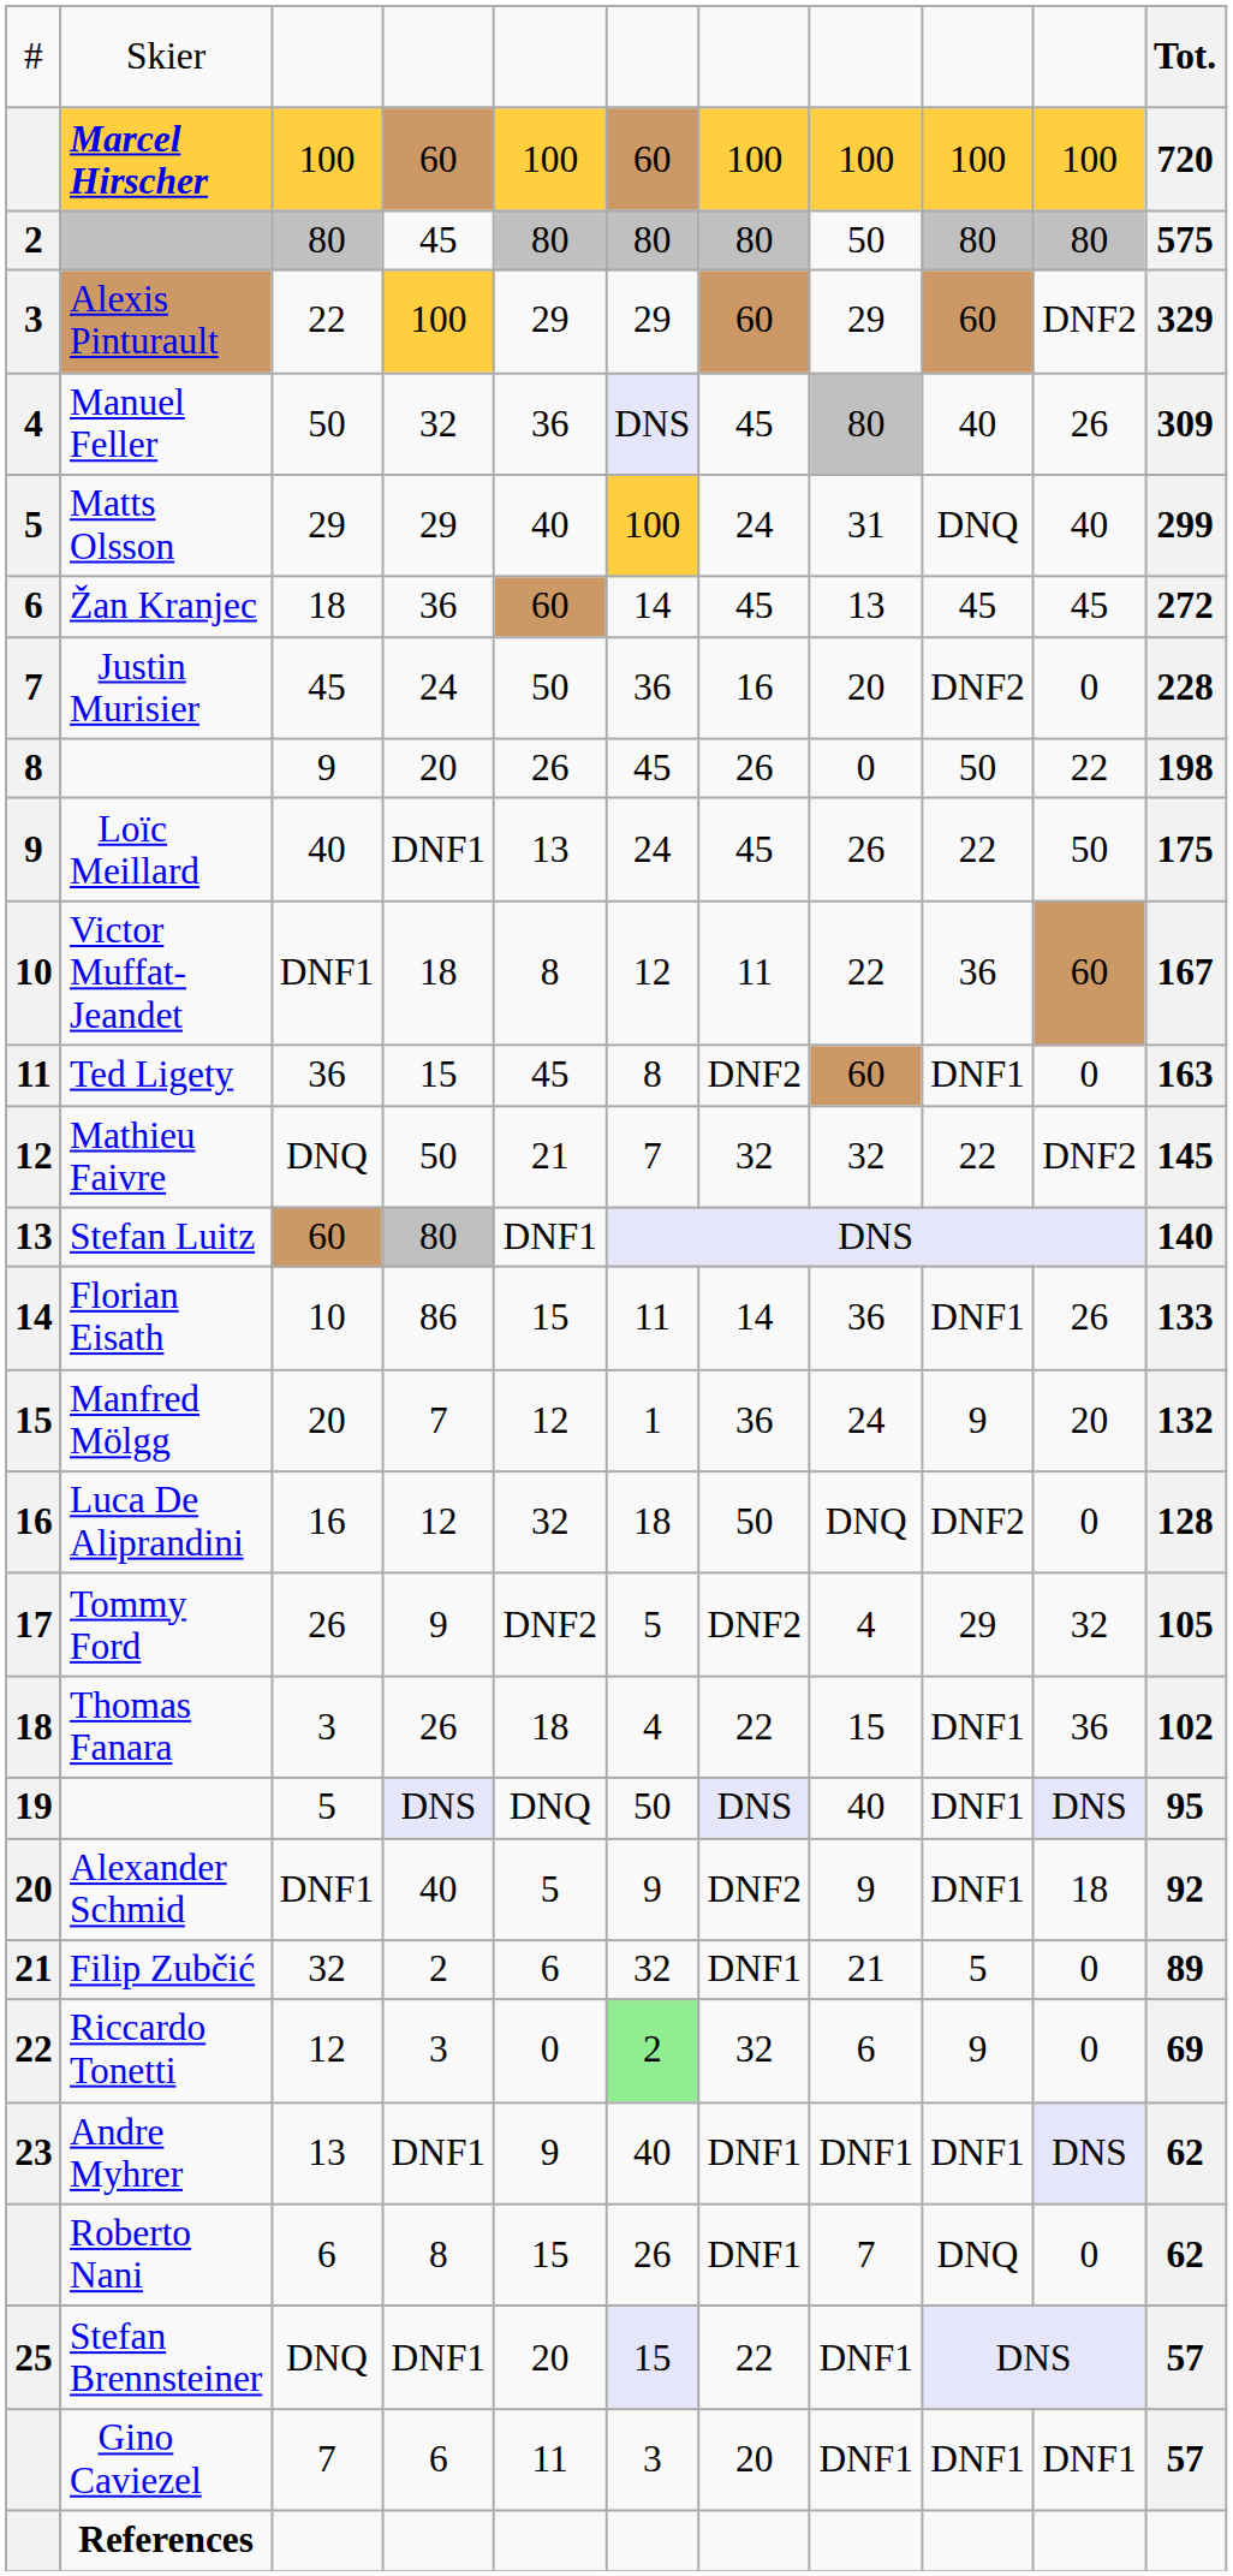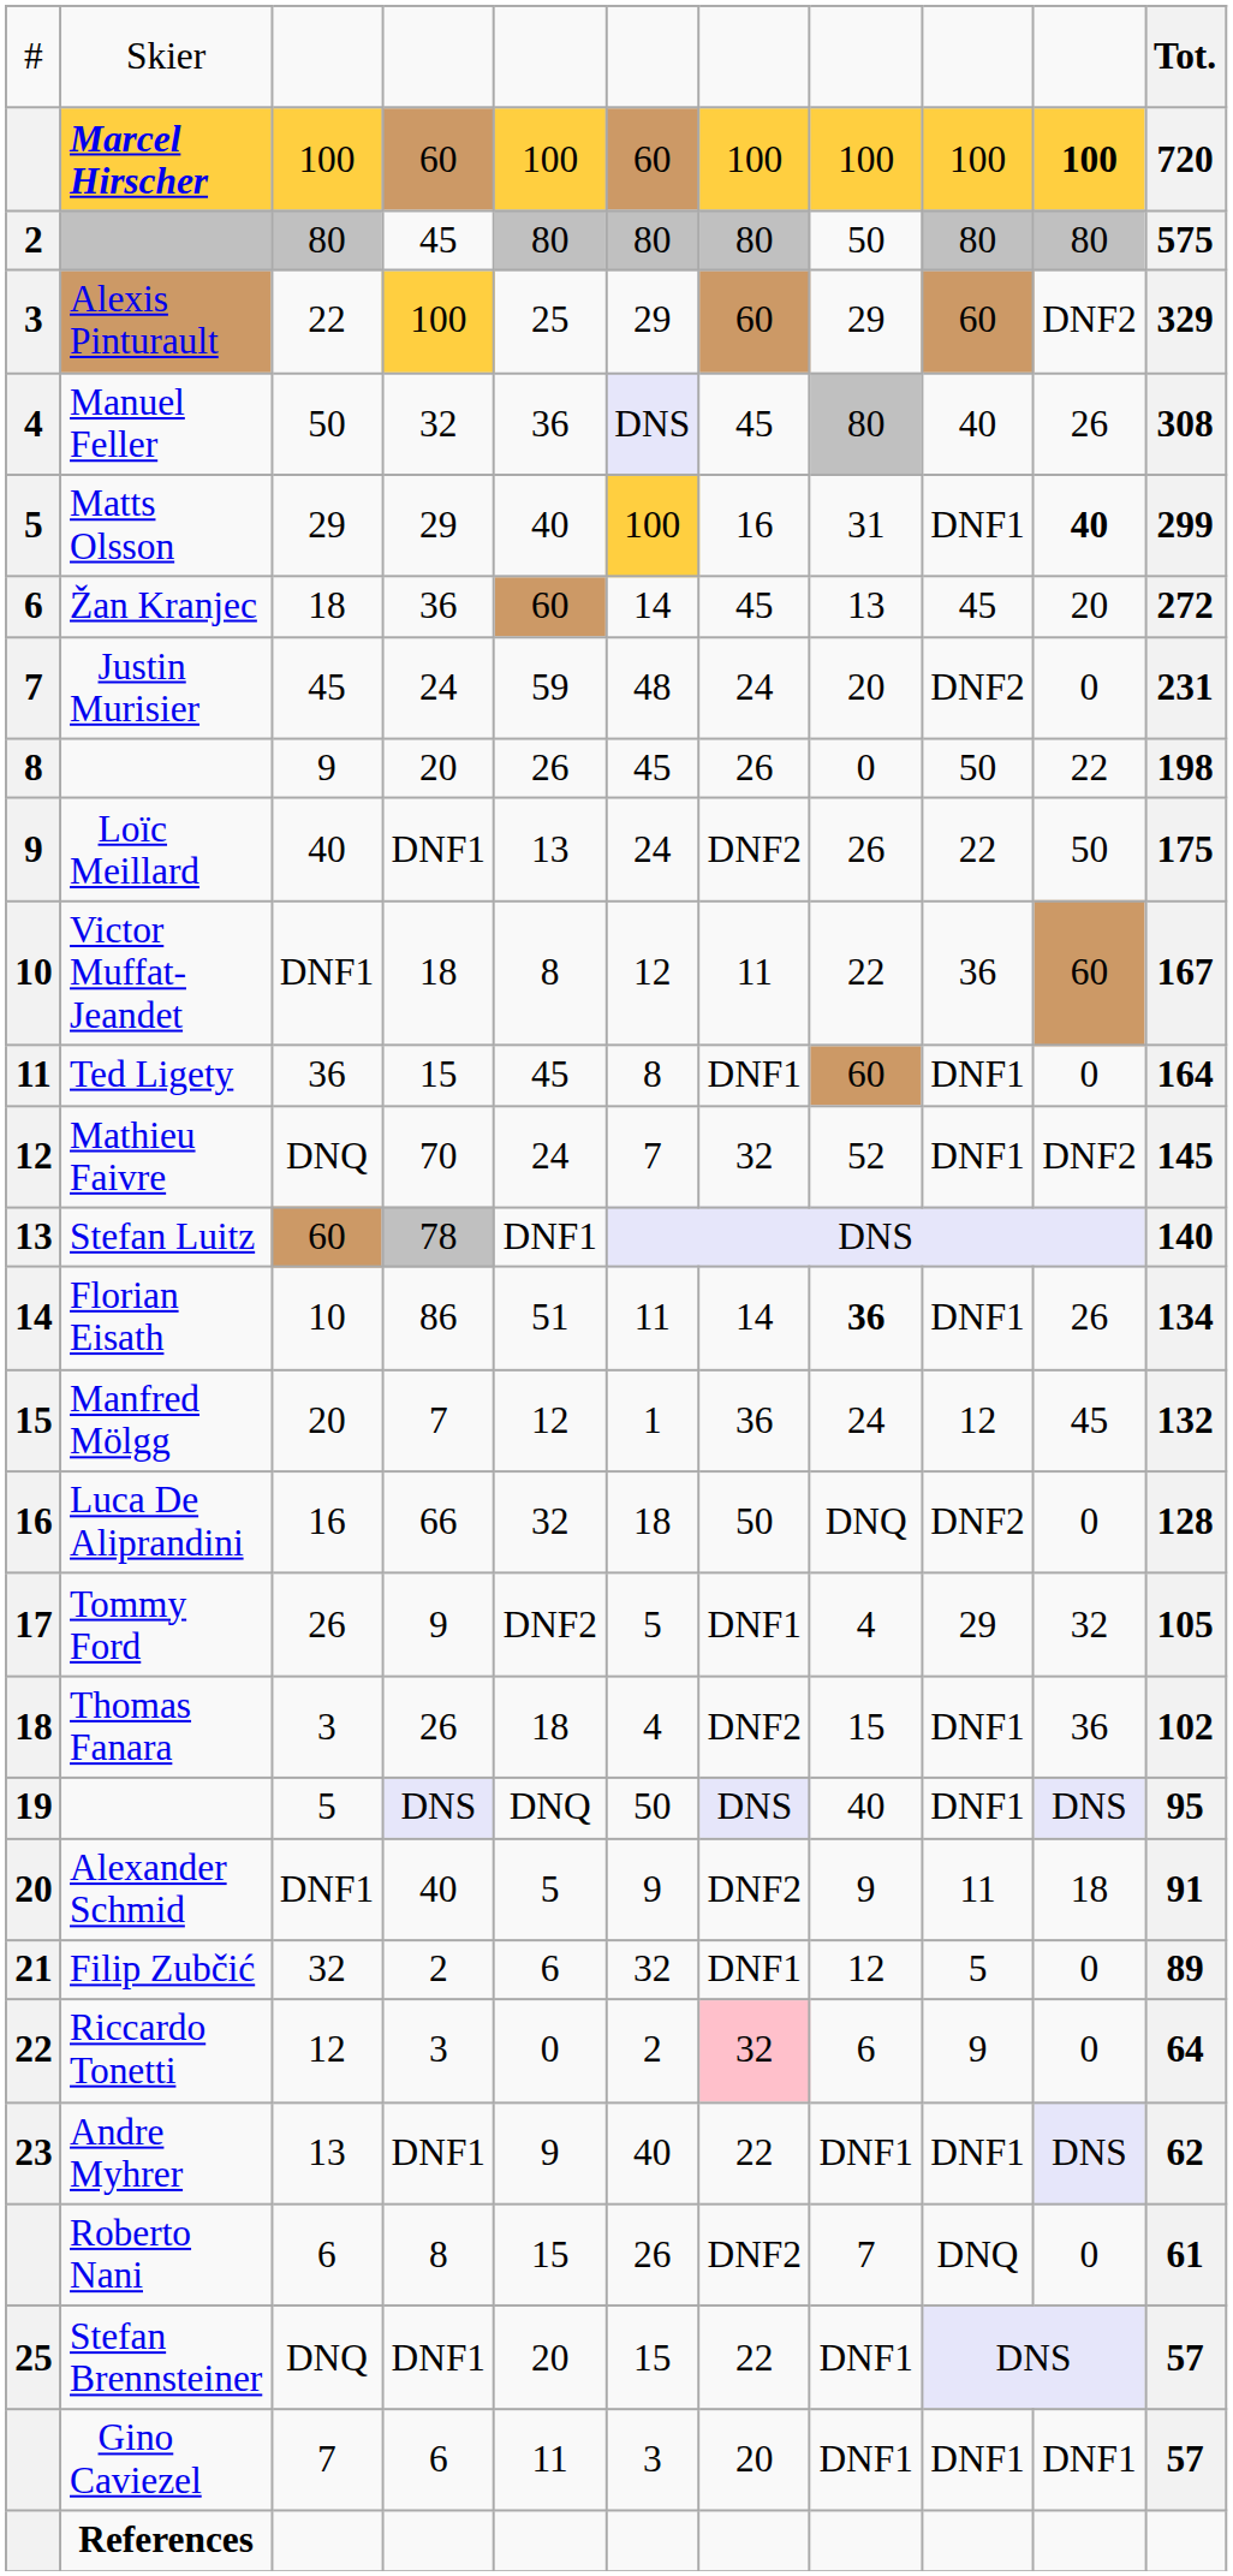Marcel Hirscher | column 10: normal -> bold
Alexis Pinturault | column 5: 29 -> 25
Manuel Feller | column 11: 309 -> 308
Matts Olsson | column 7: 24 -> 16
Matts Olsson | column 9: DNQ -> DNF1
Matts Olsson | column 10: normal -> bold
Žan Kranjec | column 10: 45 -> 20
Justin Murisier | column 5: 50 -> 59
Justin Murisier | column 6: 36 -> 48
Justin Murisier | column 7: 16 -> 24
Justin Murisier | column 11: 228 -> 231
Loïc Meillard | column 7: 45 -> DNF2
Ted Ligety | column 7: DNF2 -> DNF1
Ted Ligety | column 11: 163 -> 164
Mathieu Faivre | column 4: 50 -> 70
Mathieu Faivre | column 5: 21 -> 24
Mathieu Faivre | column 8: 32 -> 52
Mathieu Faivre | column 9: 22 -> DNF1
Stefan Luitz | column 4: 80 -> 78
Florian Eisath | column 5: 15 -> 51
Florian Eisath | column 8: normal -> bold
Florian Eisath | column 11: 133 -> 134
Manfred Mölgg | column 9: 9 -> 12
Manfred Mölgg | column 10: 20 -> 45
Luca De Aliprandini | column 4: 12 -> 66
Tommy Ford | column 7: DNF2 -> DNF1
Thomas Fanara | column 7: 22 -> DNF2
Alexander Schmid | column 9: DNF1 -> 11
Alexander Schmid | column 11: 92 -> 91
Filip Zubčić | column 8: 21 -> 12
Riccardo Tonetti | column 6: lightgreen background -> no background
Riccardo Tonetti | column 7: no background -> pink background
Riccardo Tonetti | column 11: 69 -> 64
Andre Myhrer | column 7: DNF1 -> 22
Roberto Nani | column 7: DNF1 -> DNF2
Roberto Nani | column 11: 62 -> 61
Stefan Brennsteiner | column 6: lavender background -> no background
